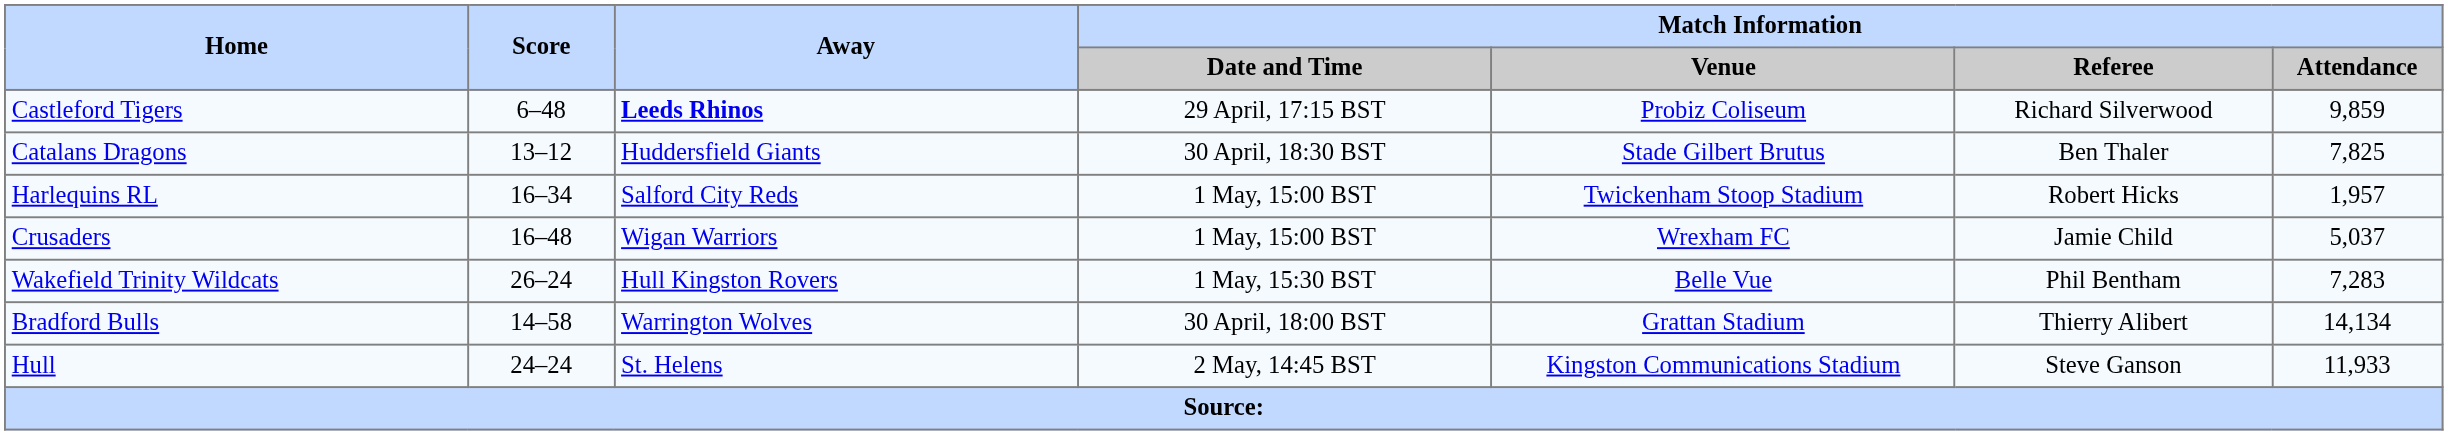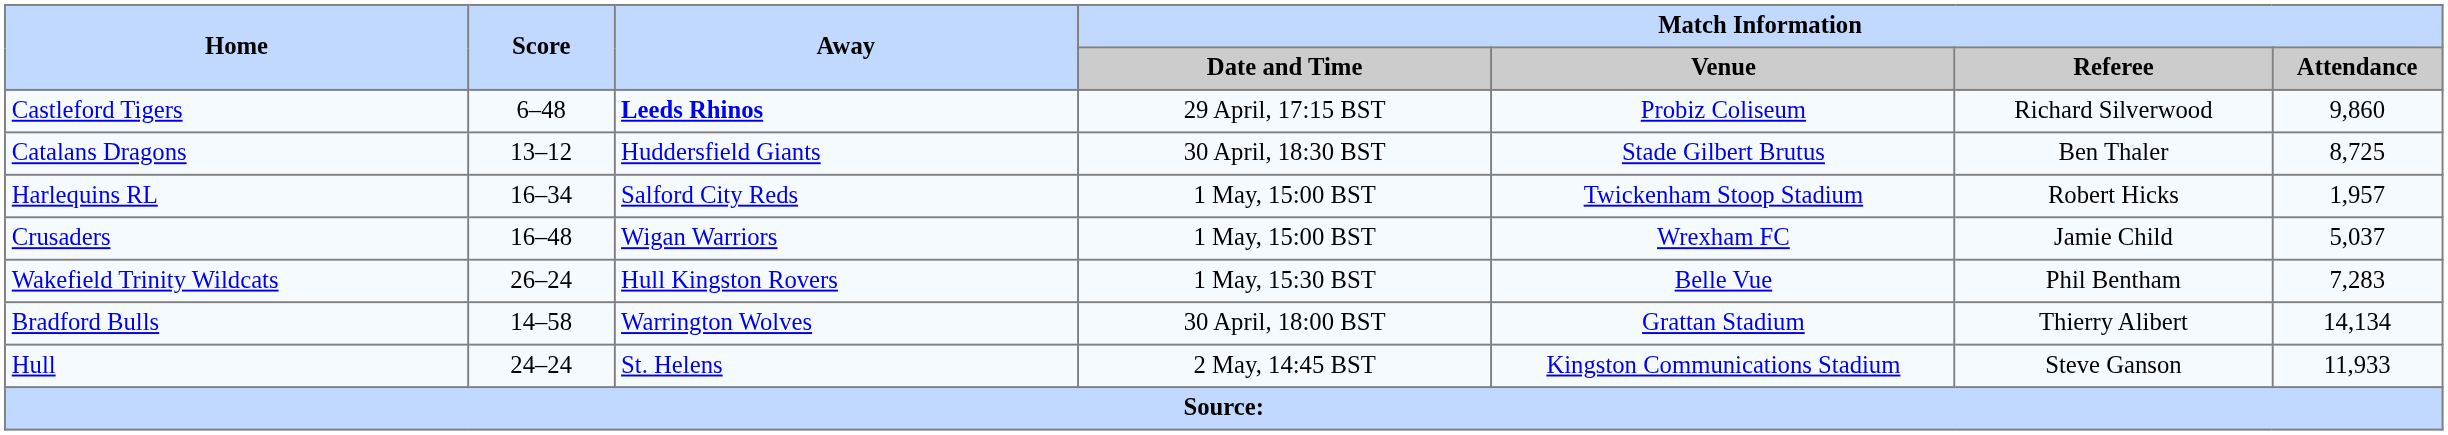Castleford Tigers | Match Information / Attendance: 9,859 -> 9,860
Catalans Dragons | Match Information / Attendance: 7,825 -> 8,725
